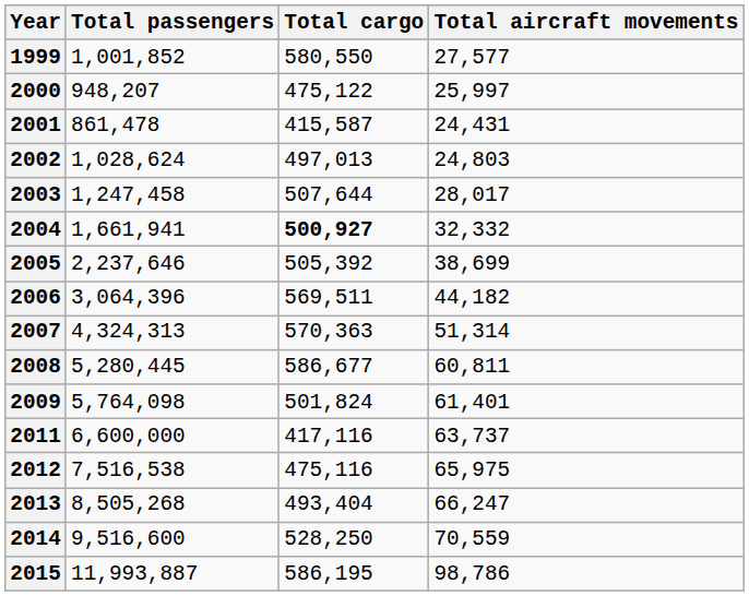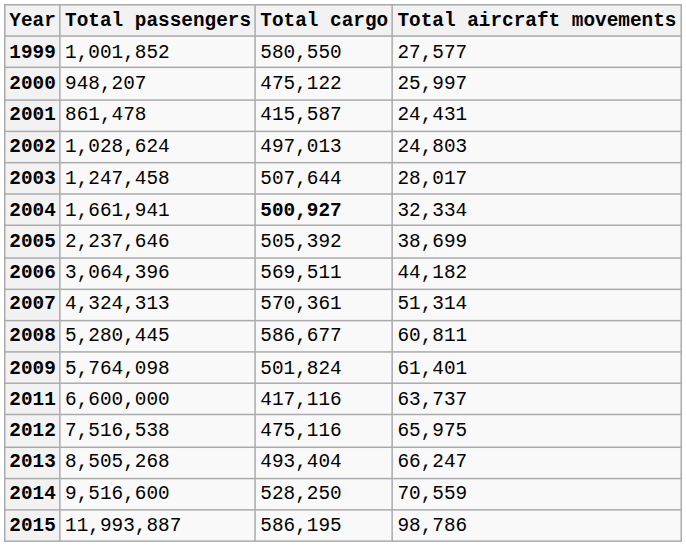2004 | Total aircraft movements: 32,332 -> 32,334
2007 | Total cargo: 570,363 -> 570,361
